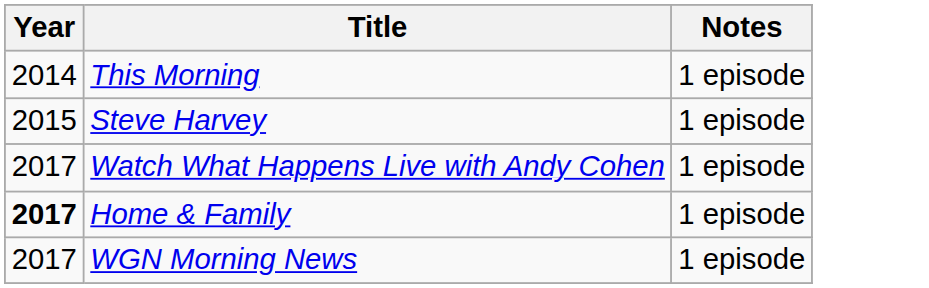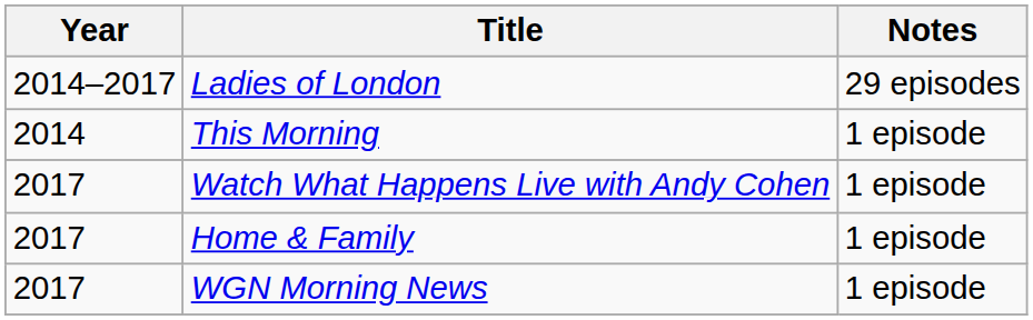+ row: 2014–2017 | Ladies of London | 29 episodes
- row: 2015 | Steve Harvey | 1 episode
Home & Family | Year: bold -> normal
